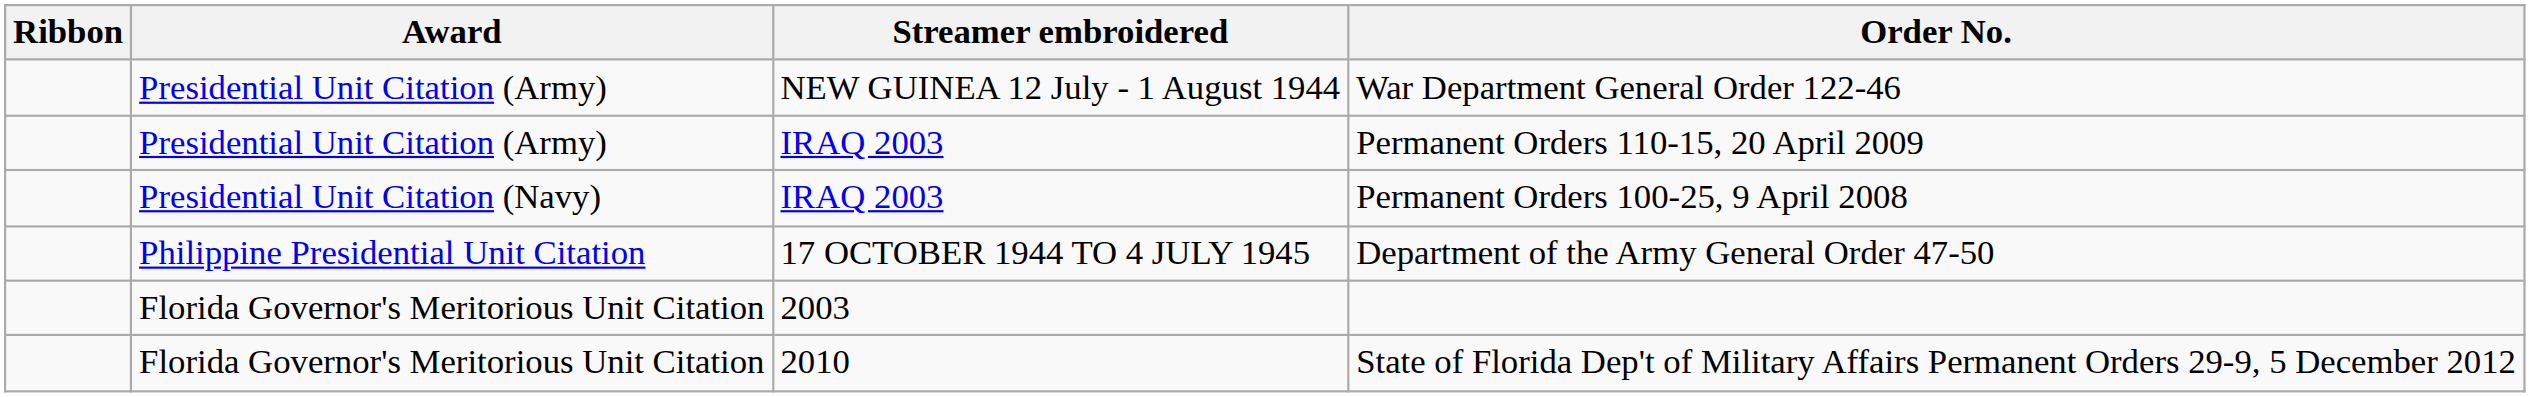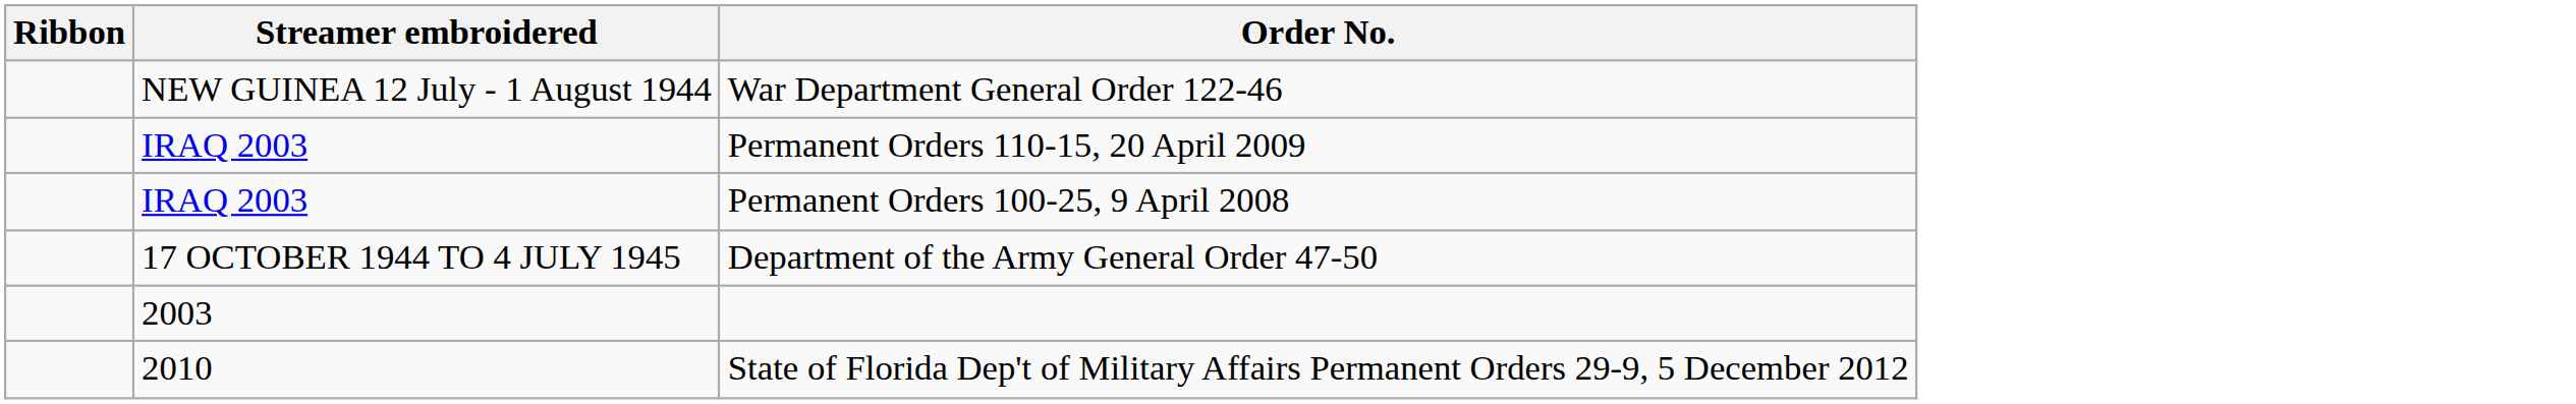- column: Award | Presidential Unit Citation (Army) | Presidential Unit Citation (Army) | Presidential Unit Citation (Navy) | Philippine Presidential Unit Citation | Florida Governor's Meritorious Unit Citation | Florida Governor's Meritorious Unit Citation
